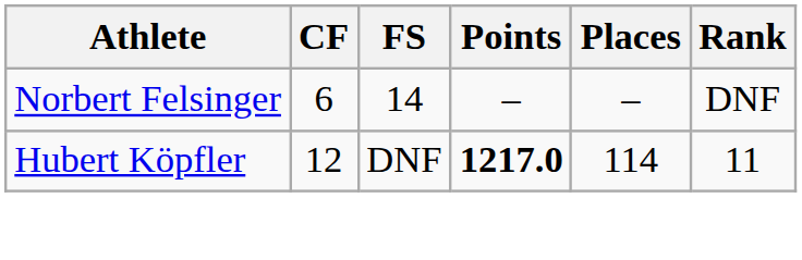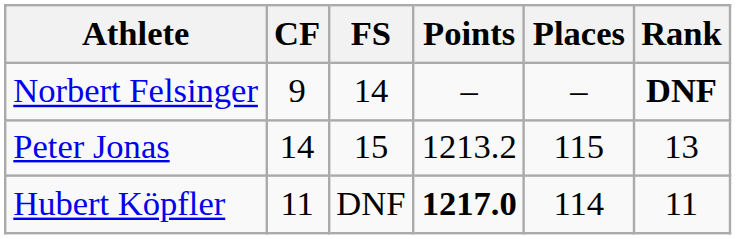Norbert Felsinger | CF: 6 -> 9
Norbert Felsinger | Rank: normal -> bold
+ row: Peter Jonas | 14 | 15 | 1213.2 | 115 | 13
Hubert Köpfler | CF: 12 -> 11
